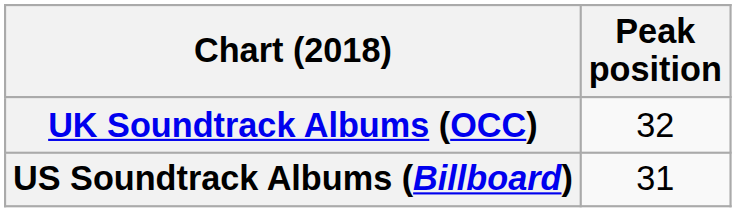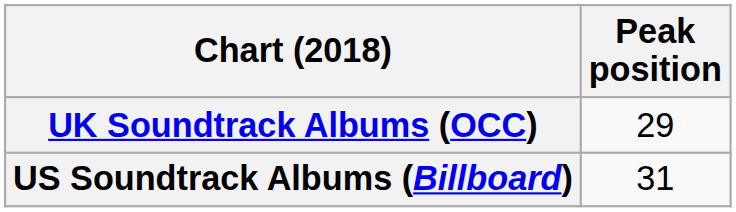UK Soundtrack Albums (OCC) | Peak position: 32 -> 29
